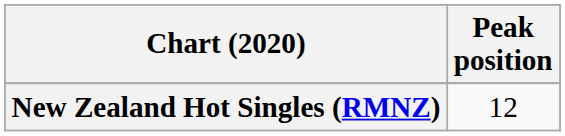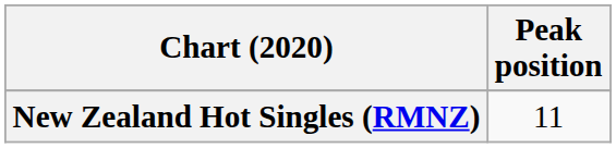New Zealand Hot Singles (RMNZ) | Peak position: 12 -> 11
